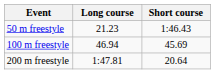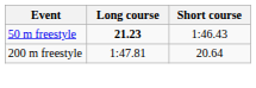50 m freestyle | Long course: normal -> bold
- row: 100 m freestyle | 46.94 | 45.69
